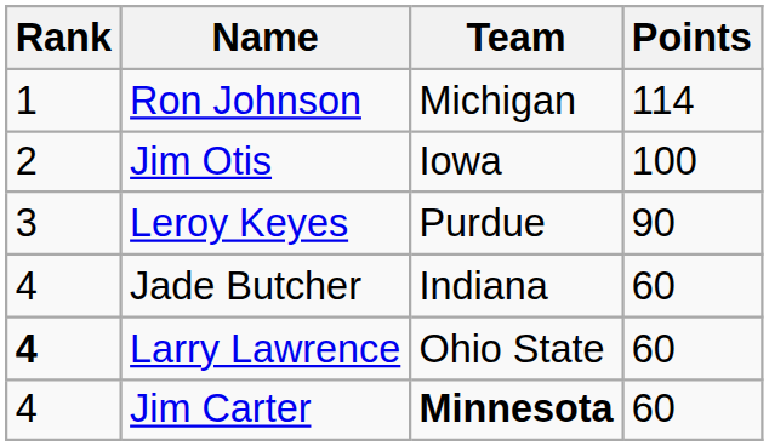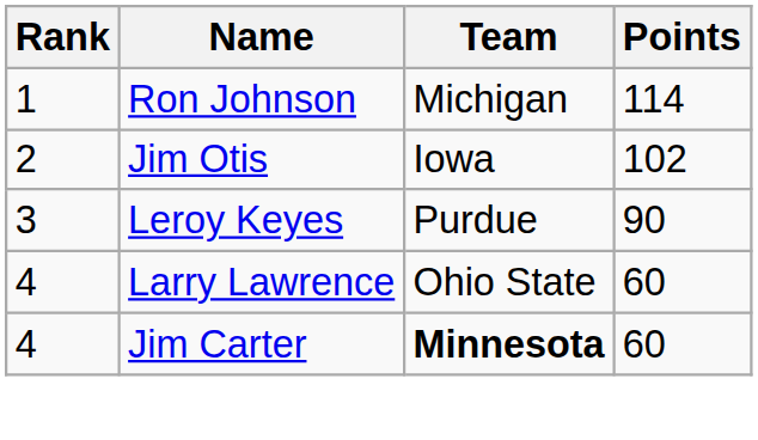Jim Otis | Points: 100 -> 102
- row: 4 | Jade Butcher | Indiana | 60
Larry Lawrence | Rank: bold -> normal
